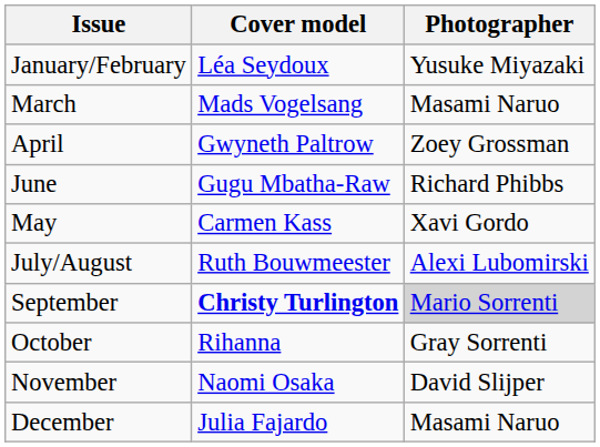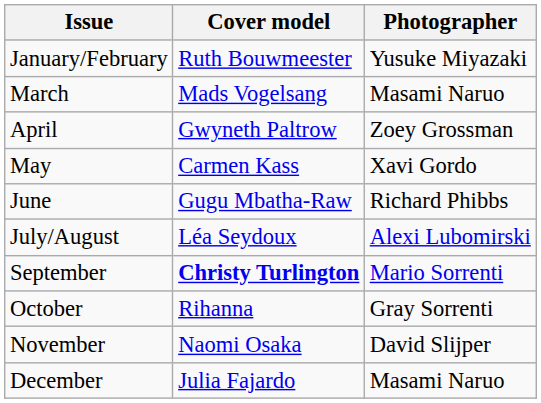January/February | Cover model: Léa Seydoux -> Ruth Bouwmeester
rows swapped: May <-> June
July/August | Cover model: Ruth Bouwmeester -> Léa Seydoux
September | Photographer: lightgrey background -> no background
